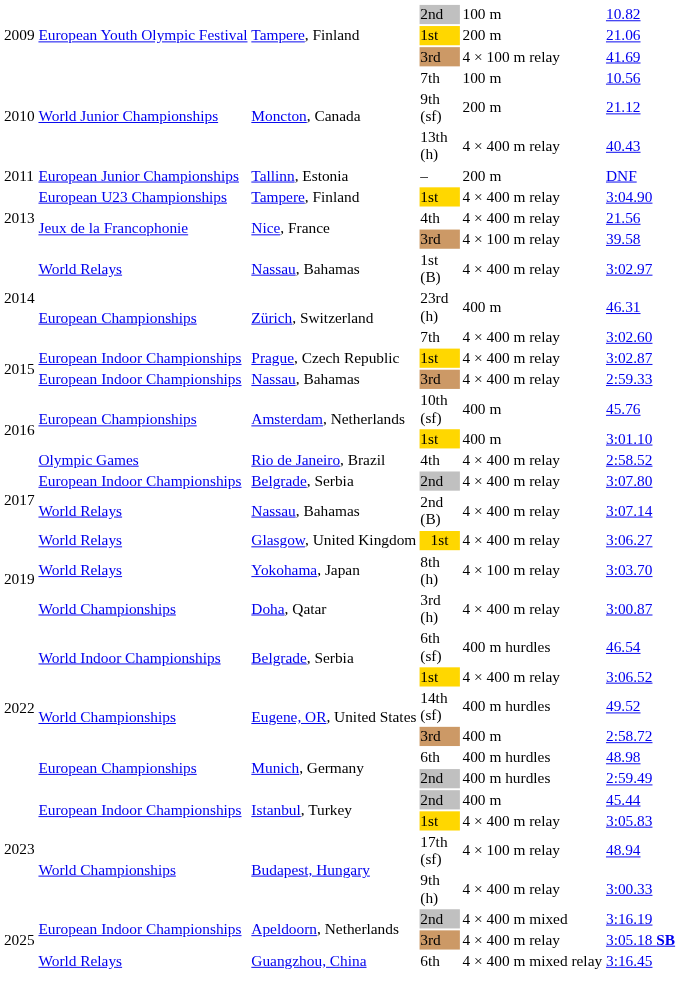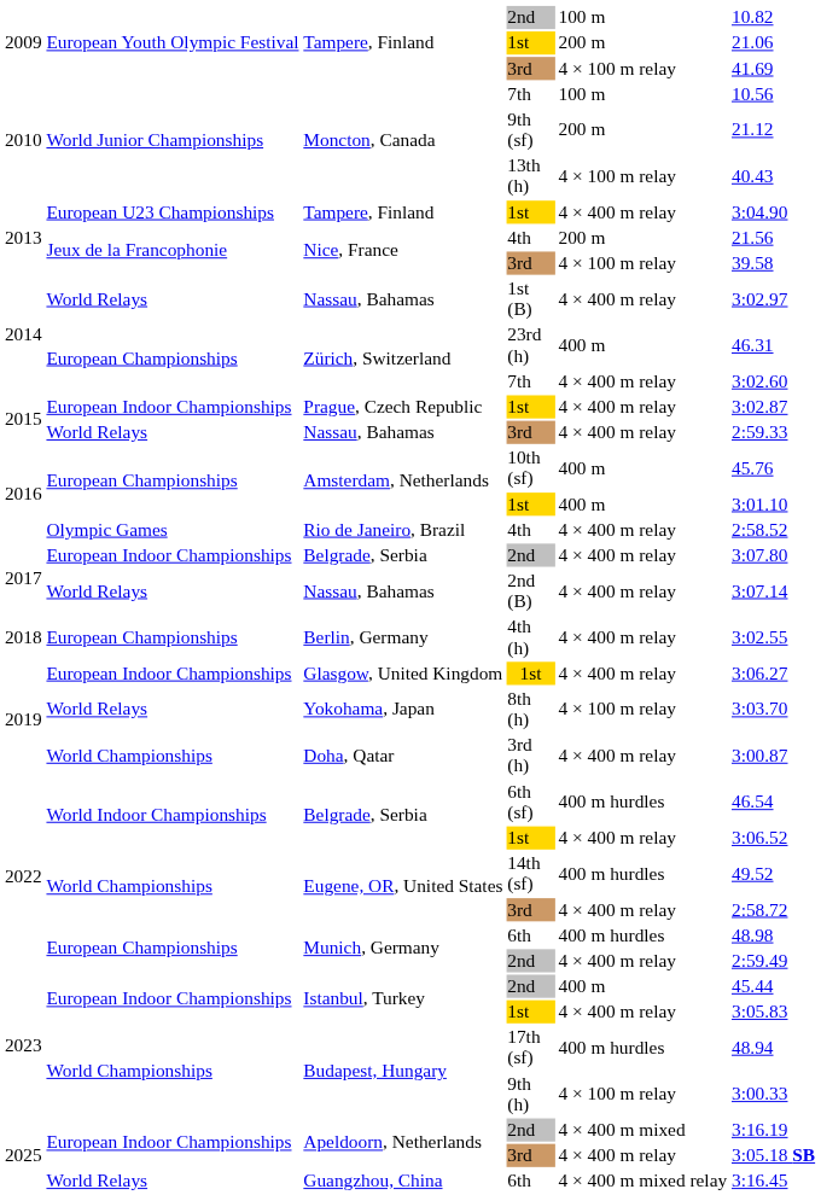Moncton, Canada / 13th (h) | column 5: 4 × 400 m relay -> 4 × 100 m relay
- row: 2011 | European Junior Championships | Tallinn, Estonia | – | 200 m | DNF
Nice, France / 4th | column 5: 4 × 400 m relay -> 200 m
Nassau, Bahamas / 3rd | column 2: European Indoor Championships -> World Relays
+ row: 2018 | European Championships | Berlin, Germany | 4th (h) | 4 × 400 m relay | 3:02.55
Glasgow, United Kingdom | column 2: World Relays -> European Indoor Championships
Eugene, OR, United States / 3rd | column 5: 400 m -> 4 × 400 m relay
Munich, Germany / 2nd | column 5: 400 m hurdles -> 4 × 400 m relay
Budapest, Hungary / 17th (sf) | column 5: 4 × 100 m relay -> 400 m hurdles
Budapest, Hungary / 9th (h) | column 5: 4 × 400 m relay -> 4 × 100 m relay
